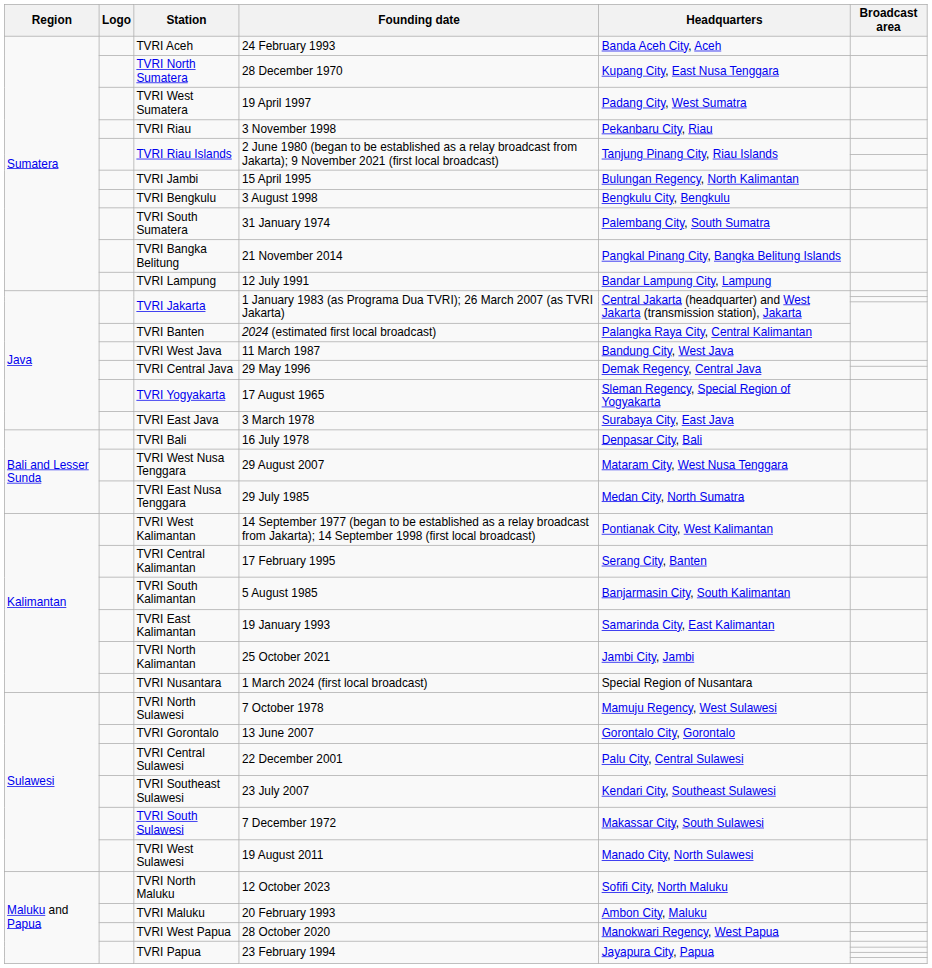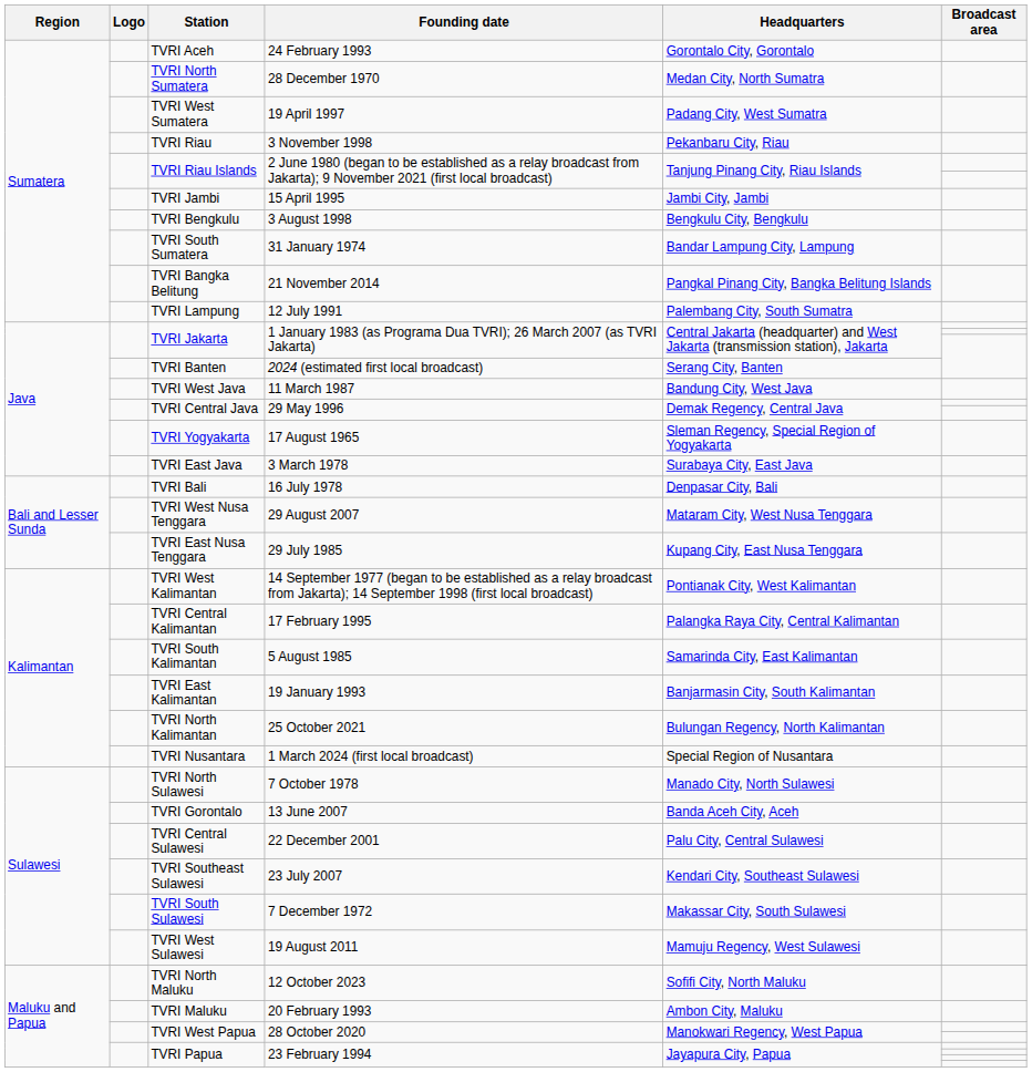TVRI Aceh | Headquarters: Banda Aceh City, Aceh -> Gorontalo City, Gorontalo
TVRI North Sumatera | Headquarters: Kupang City, East Nusa Tenggara -> Medan City, North Sumatra
TVRI Jambi | Headquarters: Bulungan Regency, North Kalimantan -> Jambi City, Jambi
TVRI South Sumatera | Headquarters: Palembang City, South Sumatra -> Bandar Lampung City, Lampung
TVRI Lampung | Headquarters: Bandar Lampung City, Lampung -> Palembang City, South Sumatra
TVRI Banten | Headquarters: Palangka Raya City, Central Kalimantan -> Serang City, Banten
TVRI East Nusa Tenggara | Headquarters: Medan City, North Sumatra -> Kupang City, East Nusa Tenggara
TVRI Central Kalimantan | Headquarters: Serang City, Banten -> Palangka Raya City, Central Kalimantan
TVRI South Kalimantan | Headquarters: Banjarmasin City, South Kalimantan -> Samarinda City, East Kalimantan
TVRI East Kalimantan | Headquarters: Samarinda City, East Kalimantan -> Banjarmasin City, South Kalimantan
TVRI North Kalimantan | Headquarters: Jambi City, Jambi -> Bulungan Regency, North Kalimantan
TVRI North Sulawesi | Headquarters: Mamuju Regency, West Sulawesi -> Manado City, North Sulawesi
TVRI Gorontalo | Headquarters: Gorontalo City, Gorontalo -> Banda Aceh City, Aceh
TVRI West Sulawesi | Headquarters: Manado City, North Sulawesi -> Mamuju Regency, West Sulawesi
